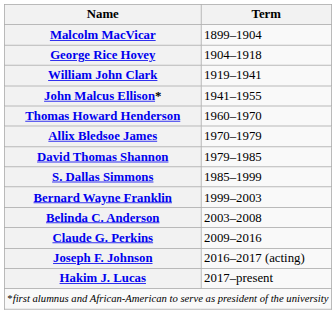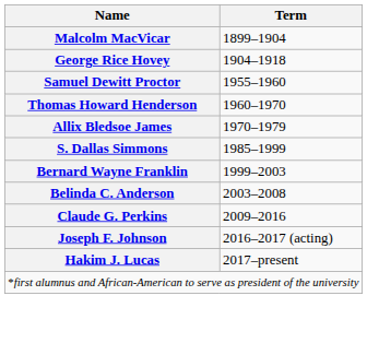- row: William John Clark | 1919–1941
- row: John Malcus Ellison* | 1941–1955
+ row: Samuel Dewitt Proctor | 1955–1960
- row: David Thomas Shannon | 1979–1985
